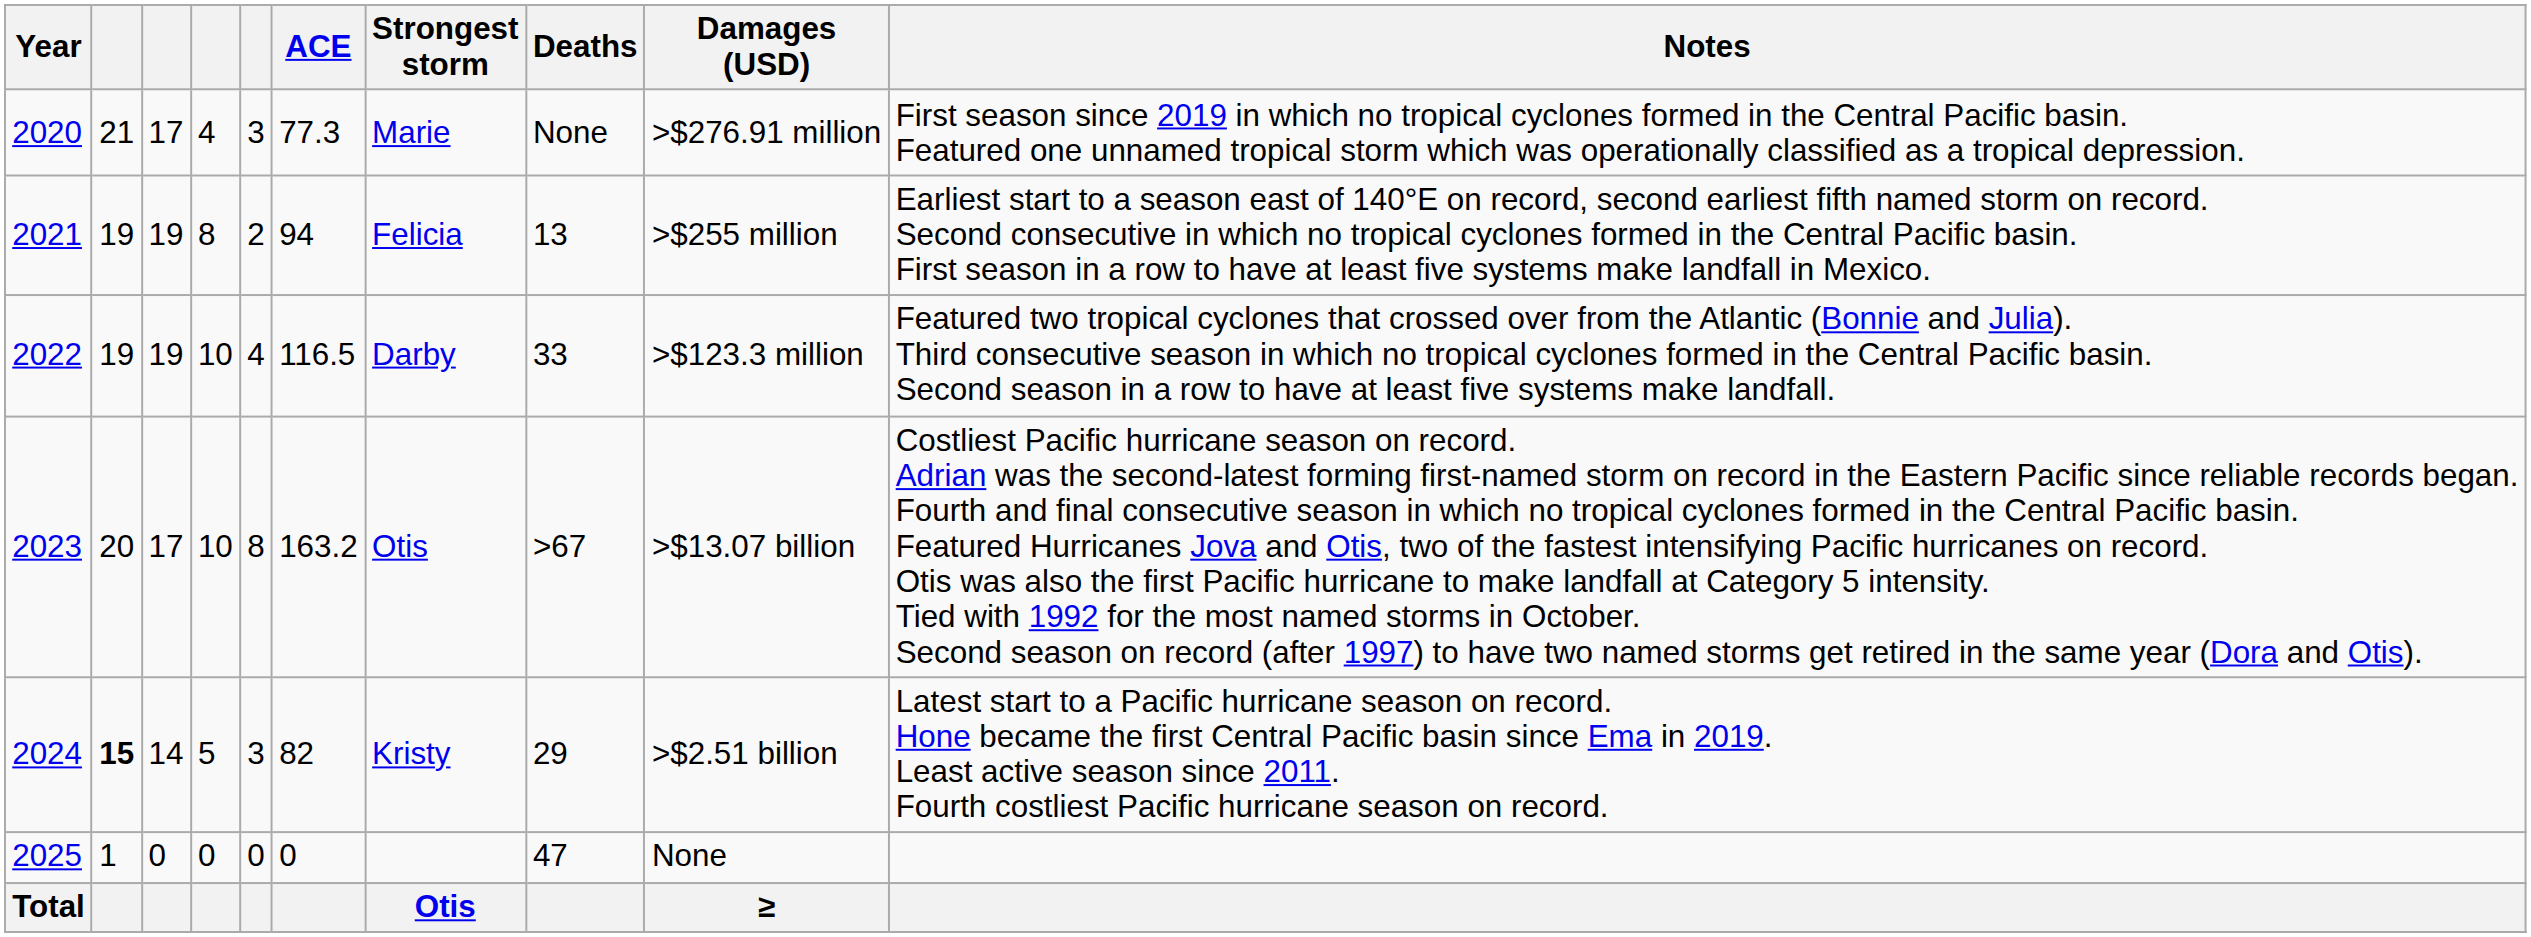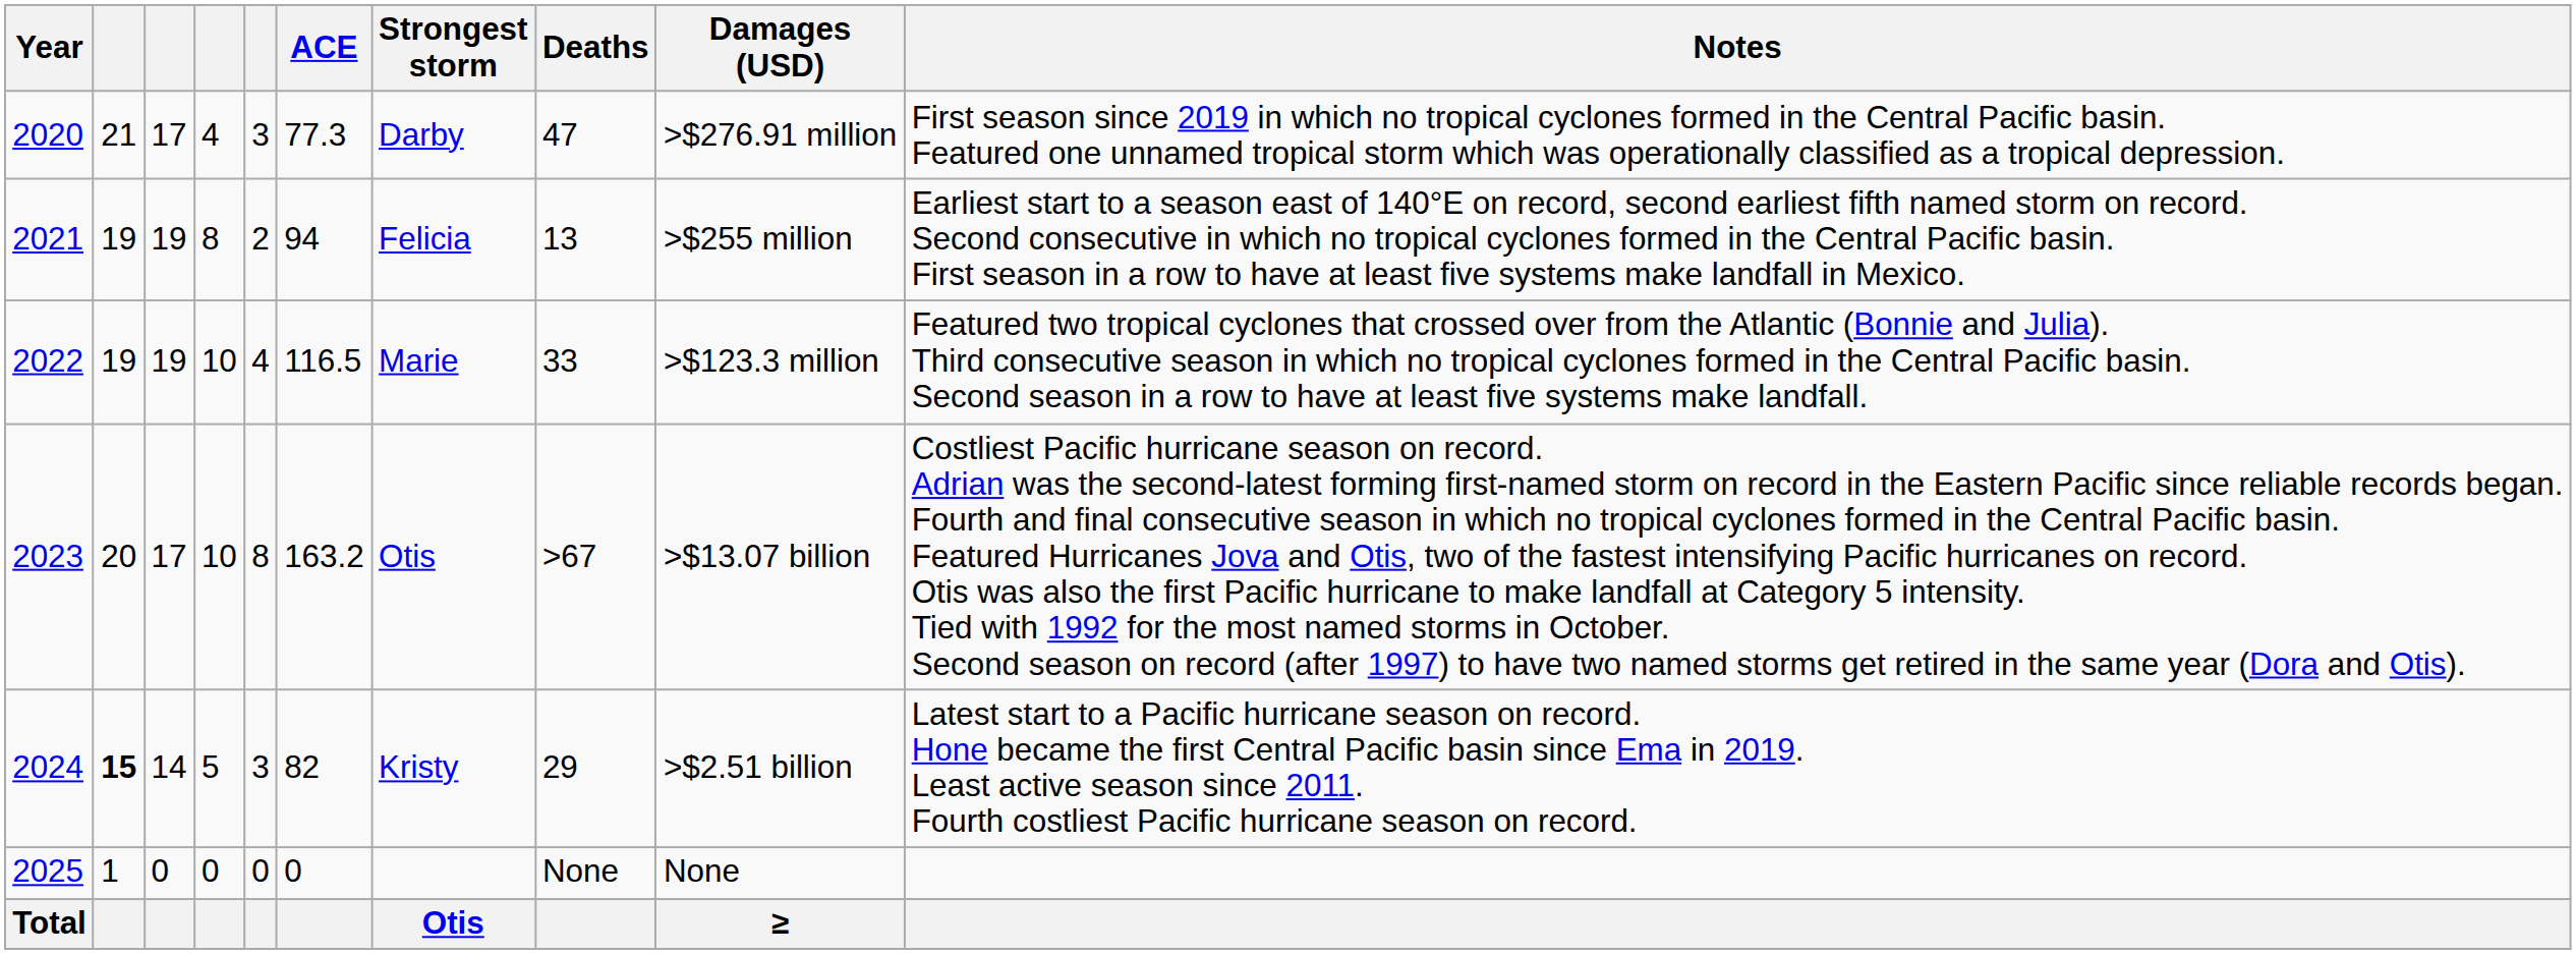2020 | Strongest storm: Marie -> Darby
2020 | Deaths: None -> 47
2022 | Strongest storm: Darby -> Marie
2025 | Deaths: 47 -> None
